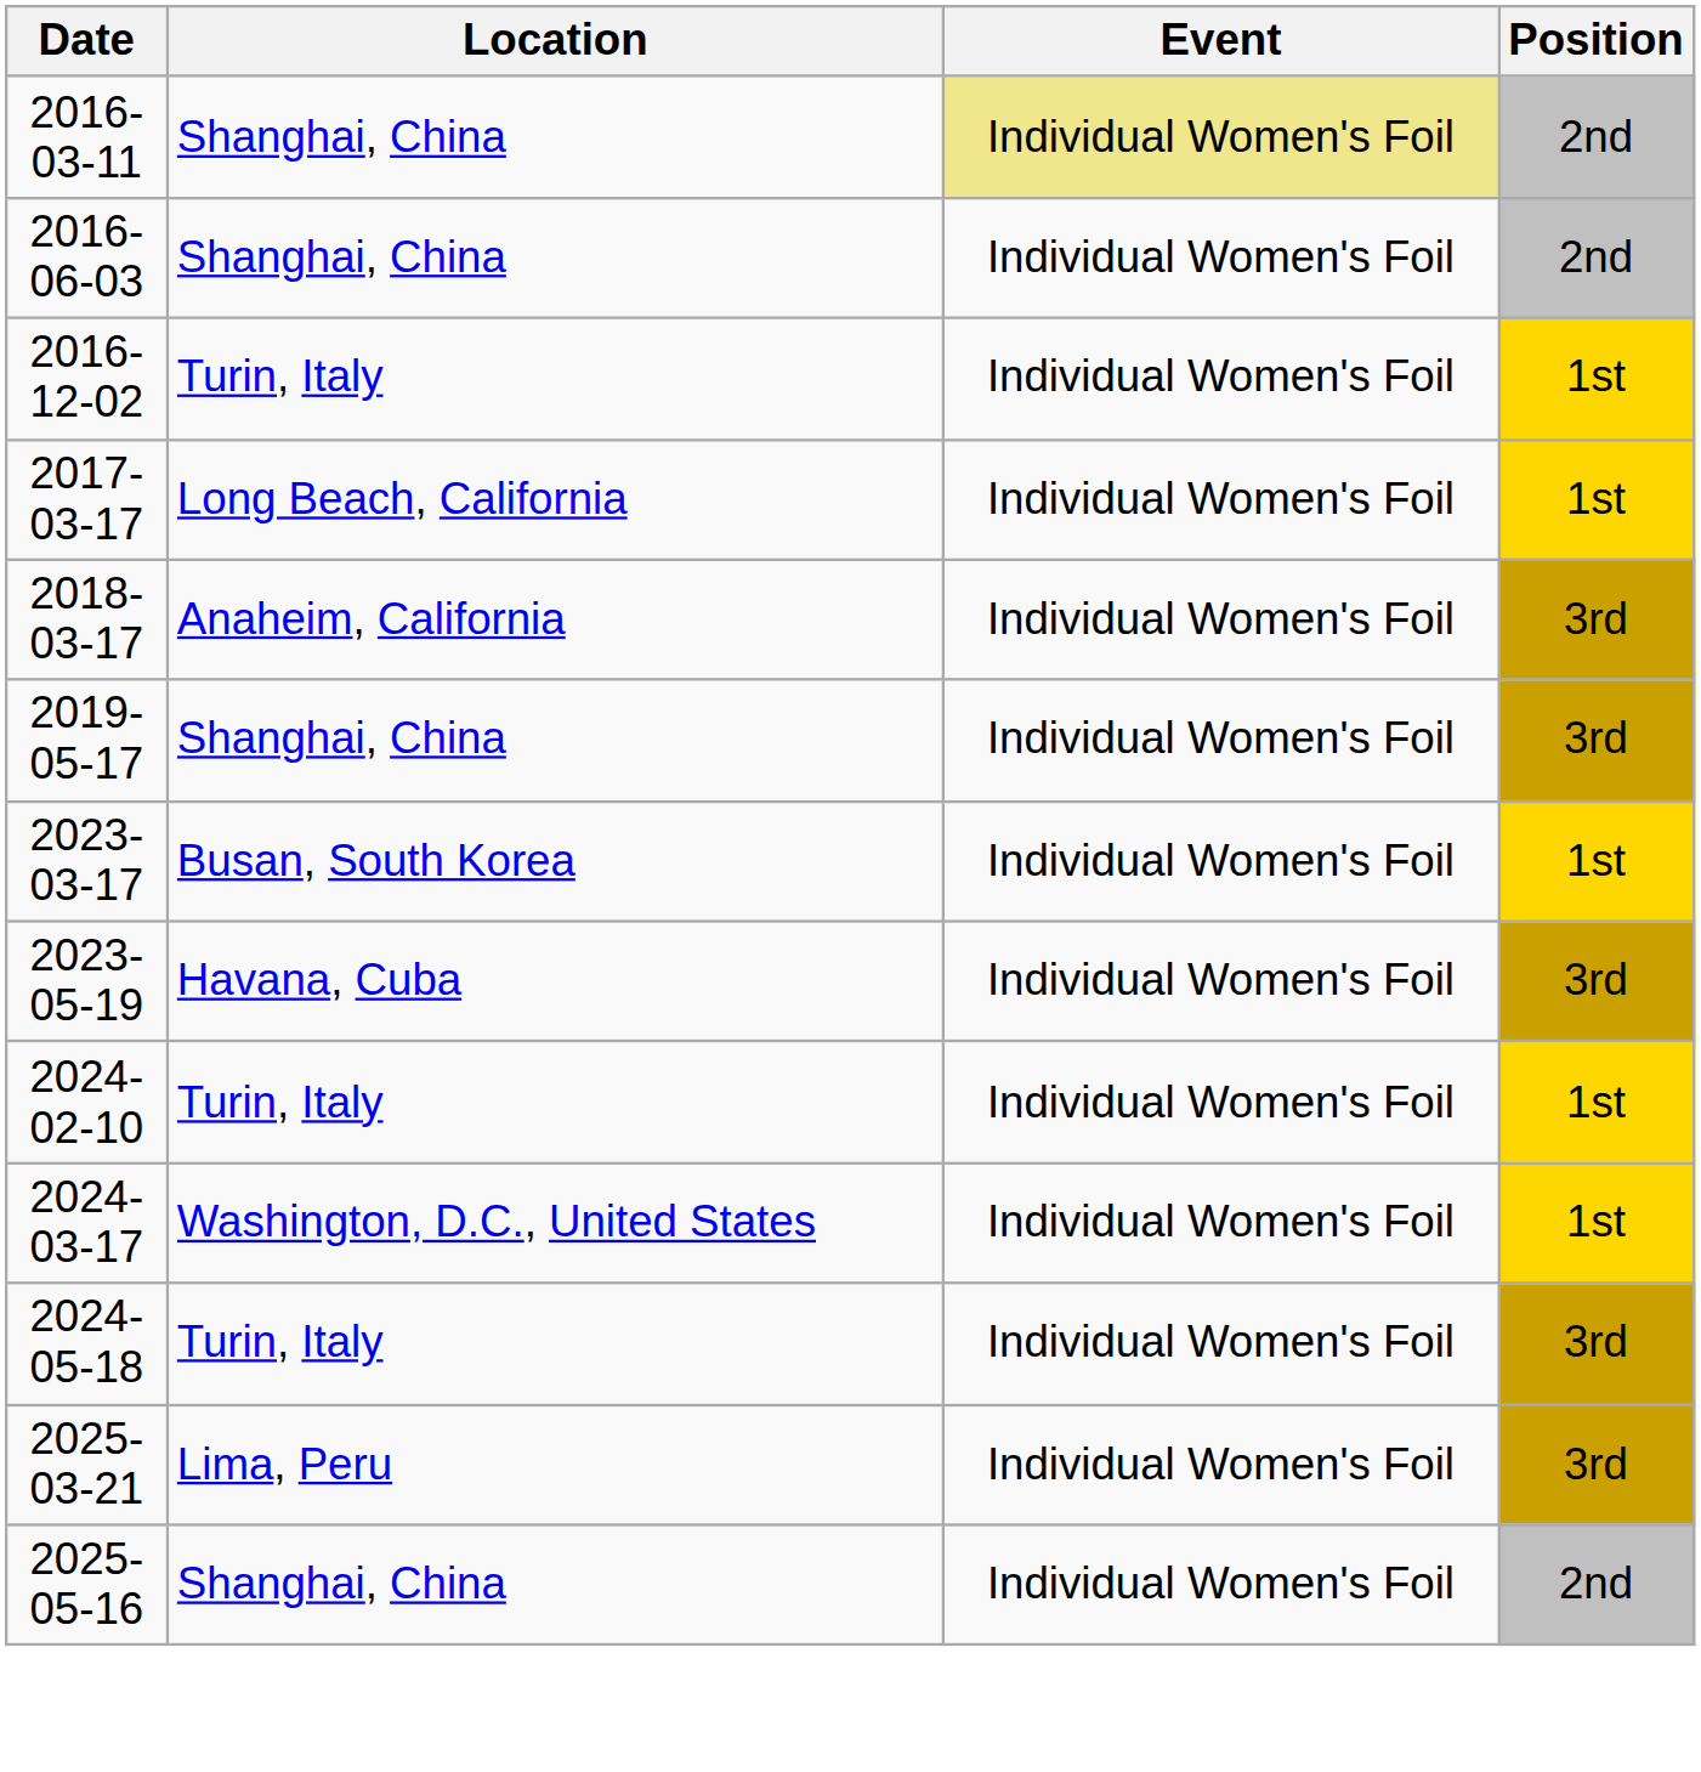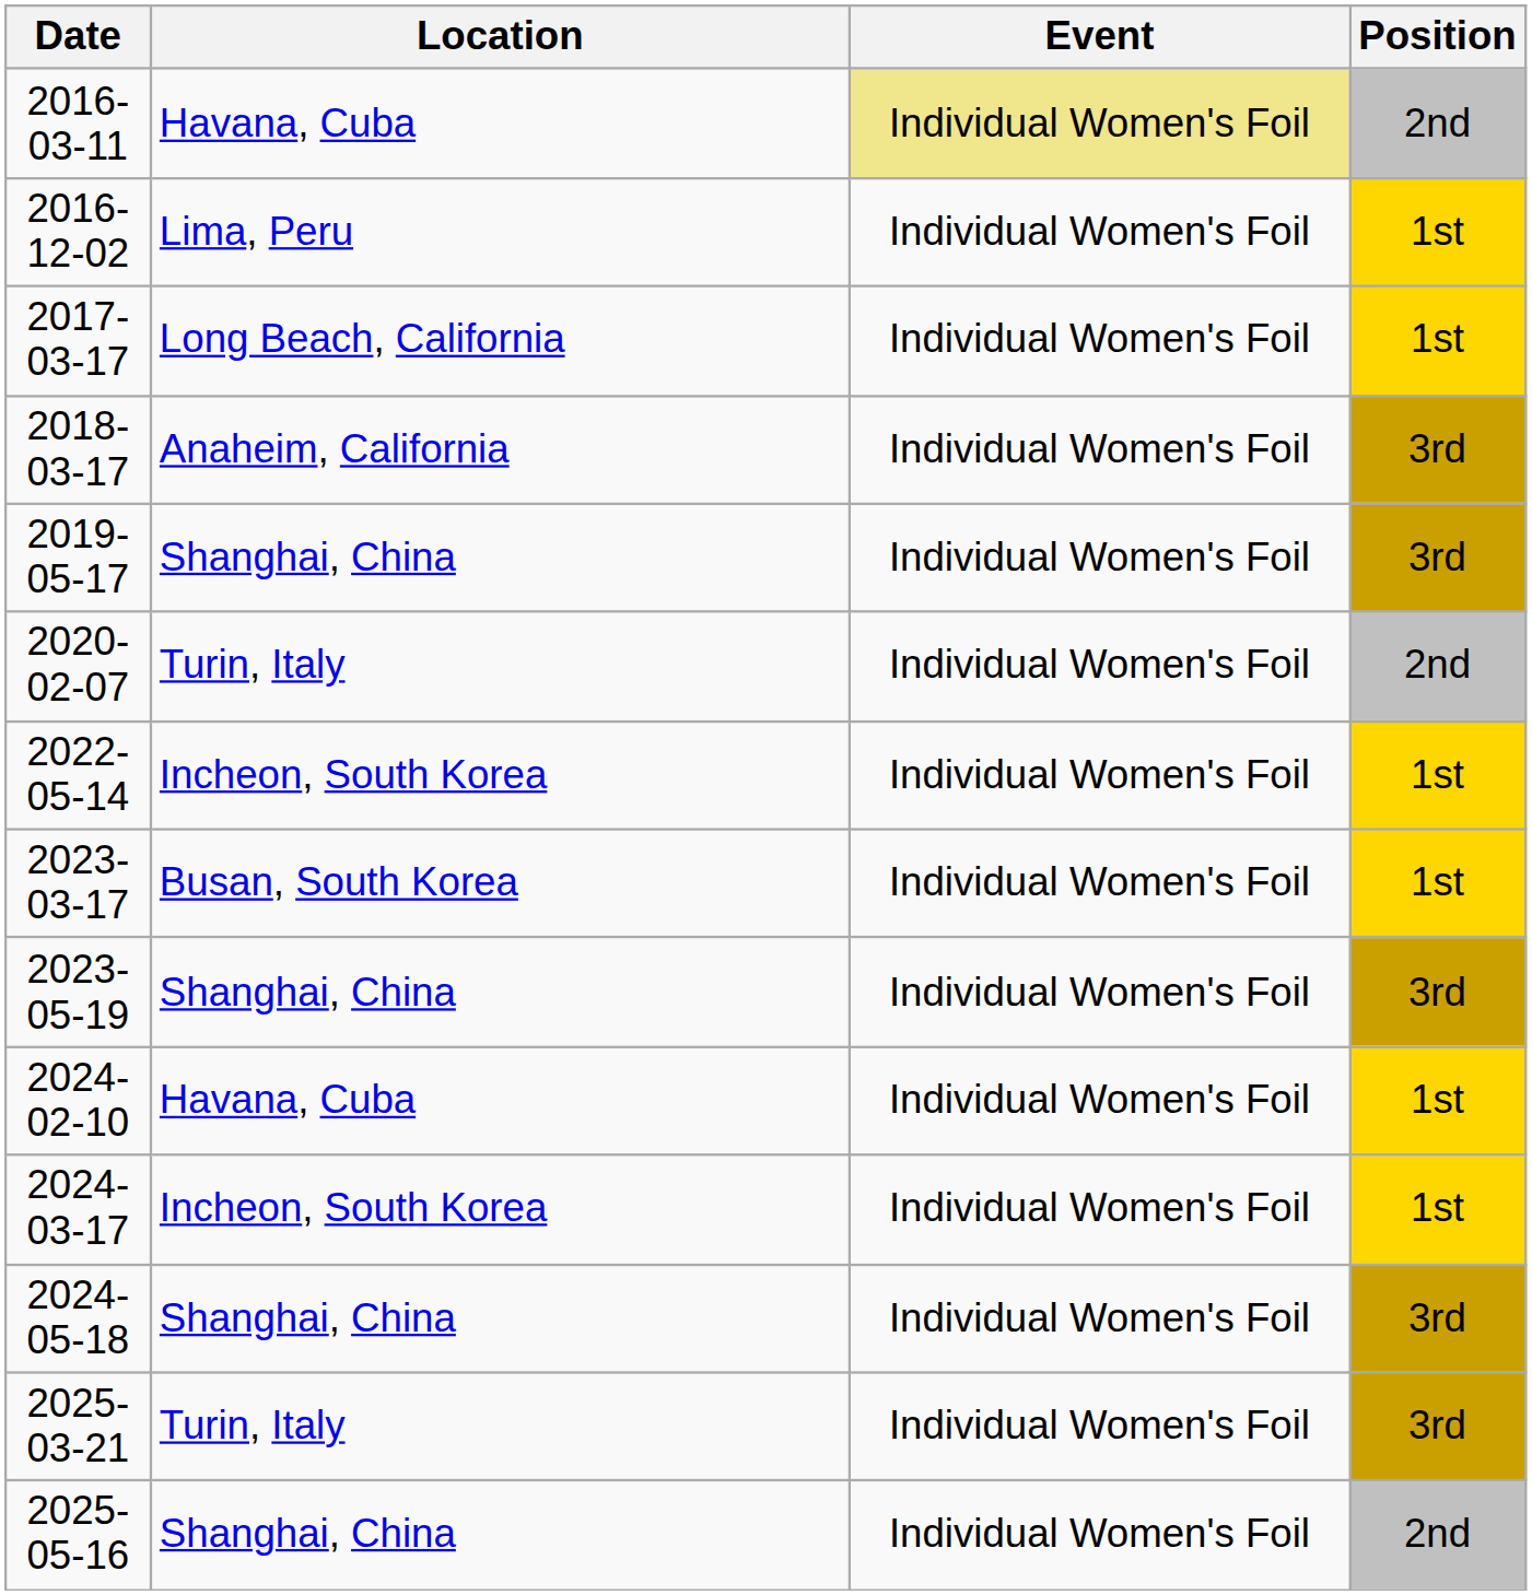2016-03-11 | Location: Shanghai, China -> Havana, Cuba
- row: 2016-06-03 | Shanghai, China | Individual Women's Foil | 2nd
2016-12-02 | Location: Turin, Italy -> Lima, Peru
+ row: 2020-02-07 | Turin, Italy | Individual Women's Foil | 2nd
+ row: 2022-05-14 | Incheon, South Korea | Individual Women's Foil | 1st
2023-05-19 | Location: Havana, Cuba -> Shanghai, China
2024-02-10 | Location: Turin, Italy -> Havana, Cuba
2024-03-17 | Location: Washington, D.C., United States -> Incheon, South Korea
2024-05-18 | Location: Turin, Italy -> Shanghai, China
2025-03-21 | Location: Lima, Peru -> Turin, Italy
